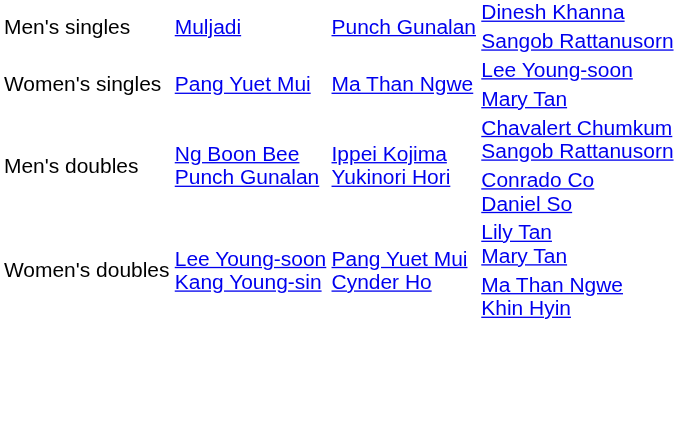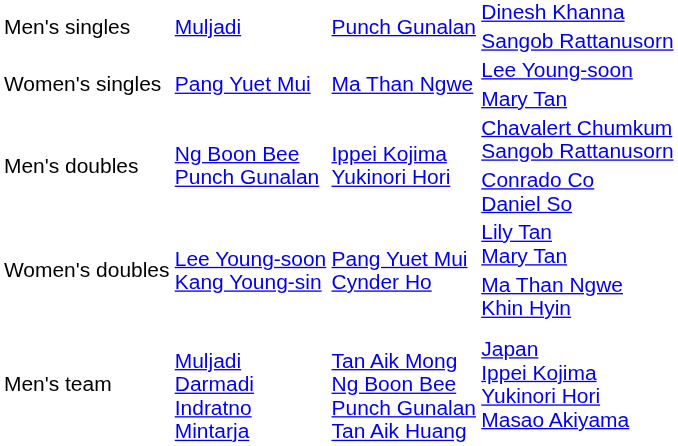+ row: Men's team | Muljadi Darmadi Indratno Mintarja | Tan Aik Mong Ng Boon Bee Punch Gunalan Tan Aik Huang | Japan Ippei Kojima Yukinori Hori Masao Akiyama
